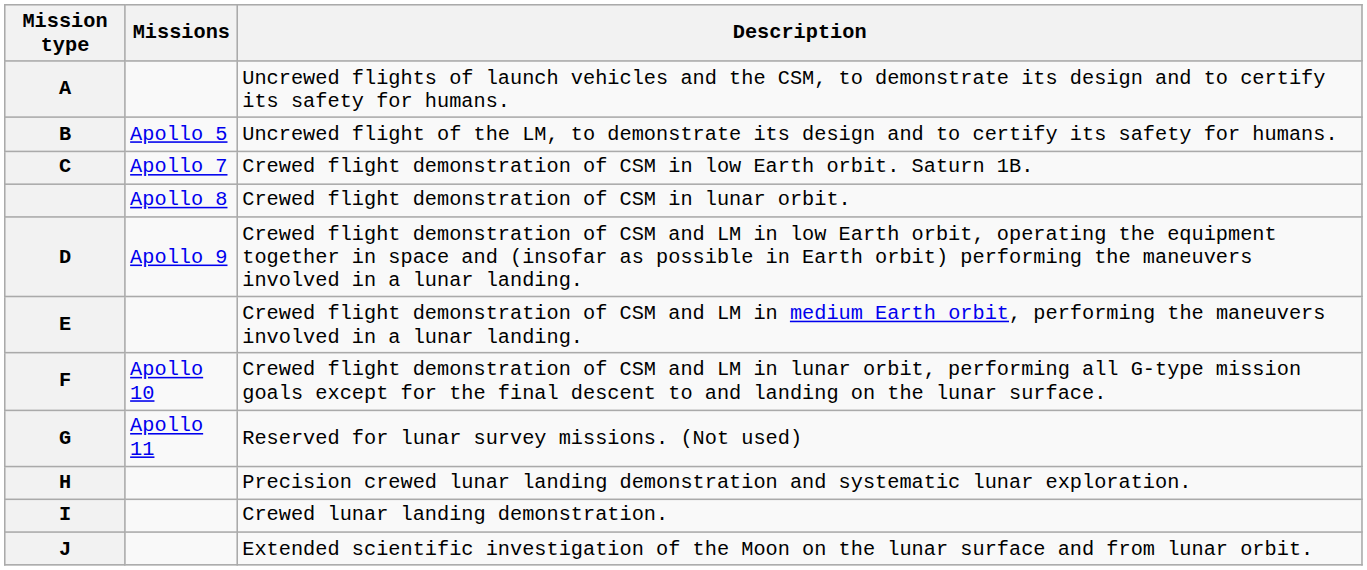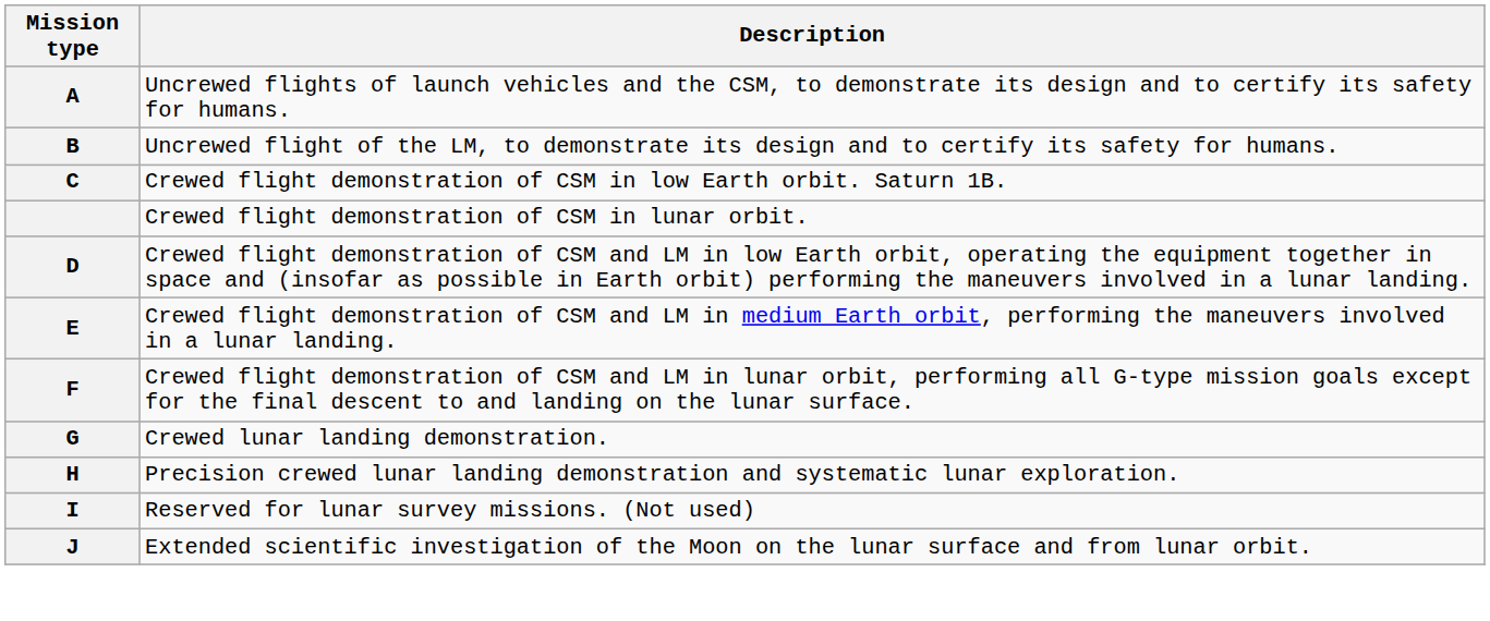- column: Missions | Apollo 5 | Apollo 7 | Apollo 8 | Apollo 9 | Apollo 10 | Apollo 11
G | Description: Reserved for lunar survey missions. (Not used) -> Crewed lunar landing demonstration.
I | Description: Crewed lunar landing demonstration. -> Reserved for lunar survey missions. (Not used)
